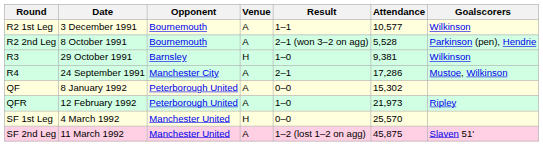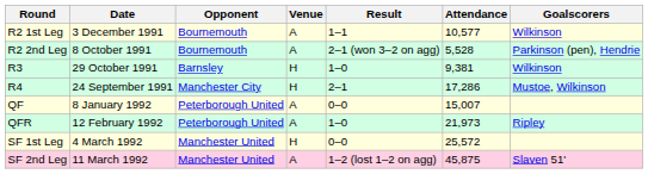R4 | Venue: A -> H
QF | Attendance: 15,302 -> 15,007
SF 1st Leg | Attendance: 25,570 -> 25,572
